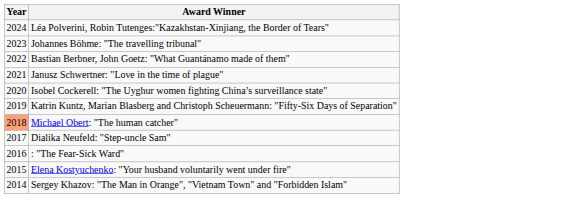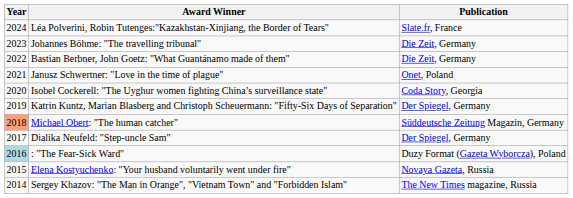+ column: Publication | Slate.fr, France | Die Zeit, Germany | Die Zeit, Germany | Onet, Poland | Coda Story, Georgia | Der Spiegel, Germany | Süddeutsche Zeitung Magazin, Germany | Der Spiegel, Germany | Duzy Format (Gazeta Wyborcza), Poland | Novaya Gazeta, Russia | The New Times magazine, Russia
: "The Fear-Sick Ward" | Year: no background -> lightblue background
